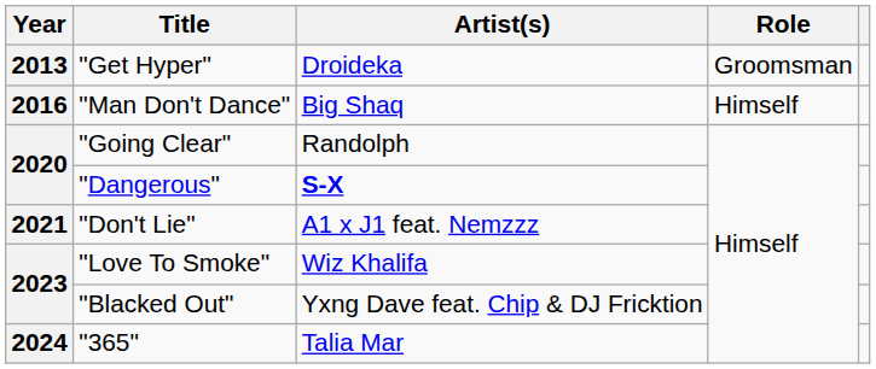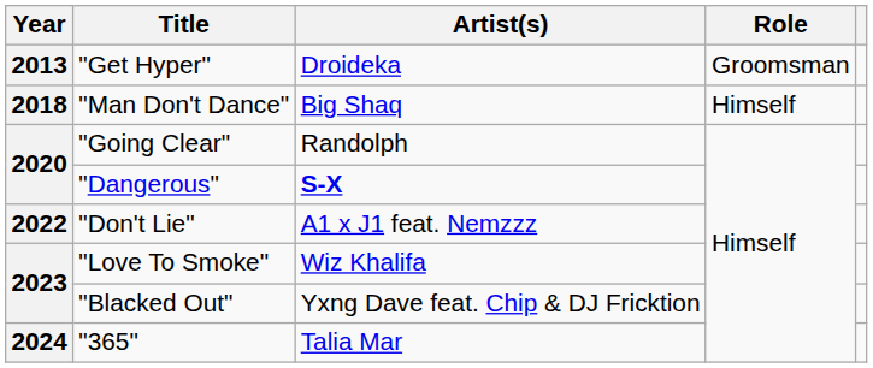"Man Don't Dance" | Year: 2016 -> 2018
"Don't Lie" | Year: 2021 -> 2022
